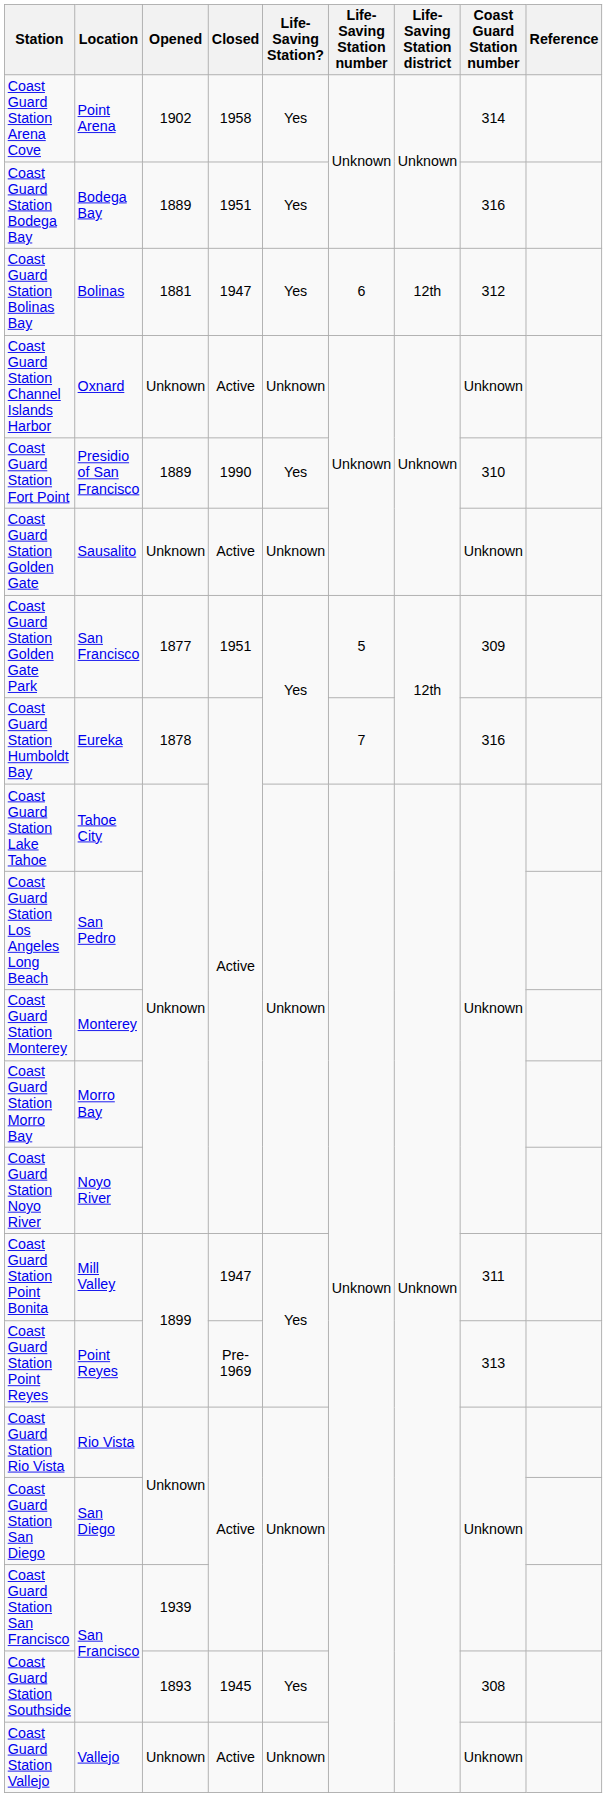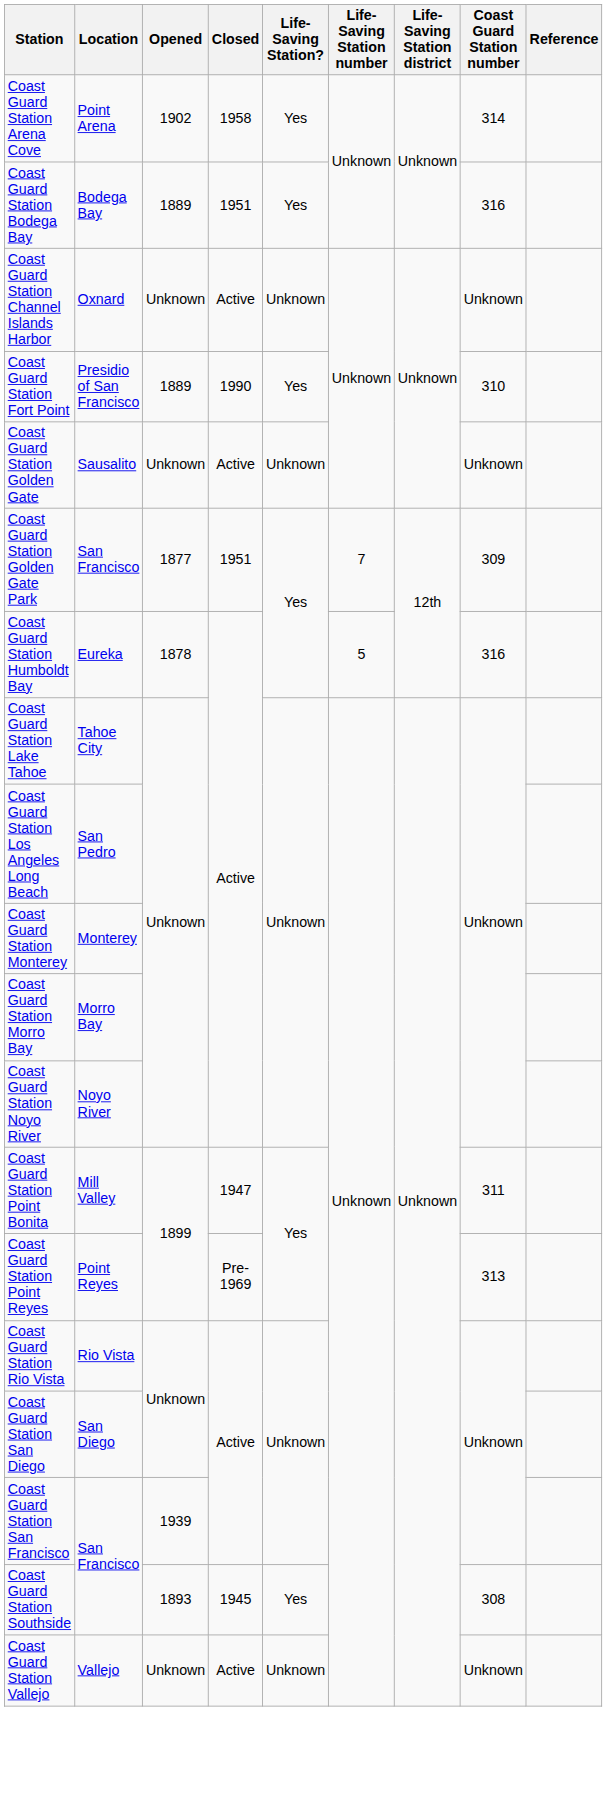- row: Coast Guard Station Bolinas Bay | Bolinas | 1881 | 1947 | Yes | 6 | 12th | 312
Coast Guard Station Golden Gate Park | Life-Saving Station number: 5 -> 7
Coast Guard Station Humboldt Bay | Life-Saving Station number: 7 -> 5
